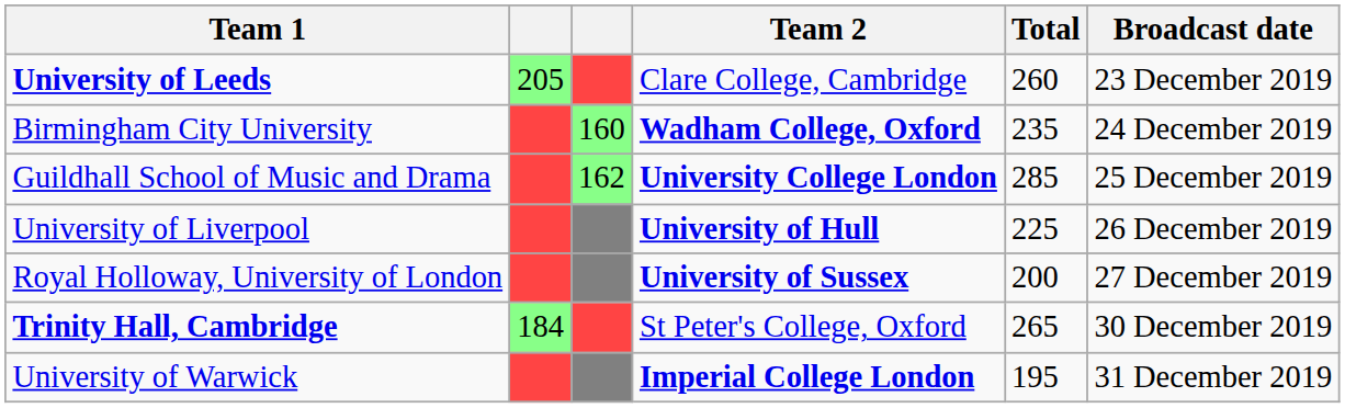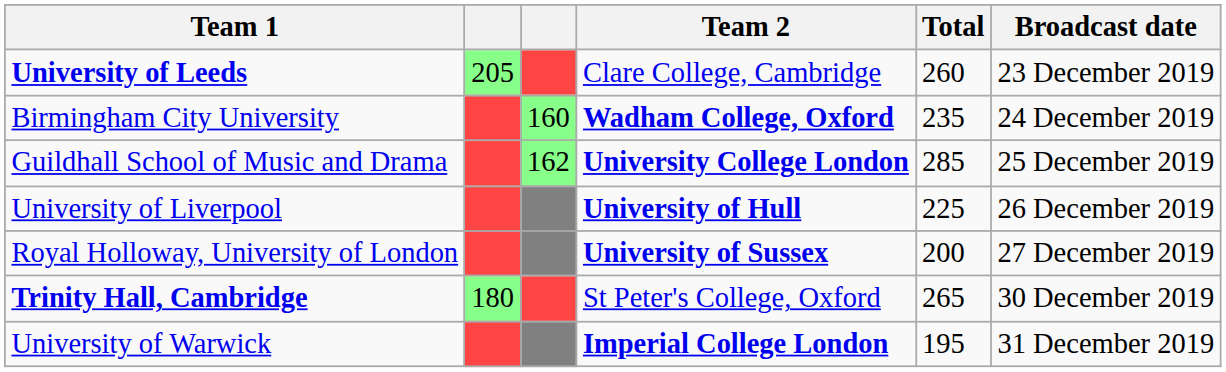Trinity Hall, Cambridge | column 2: 184 -> 180
